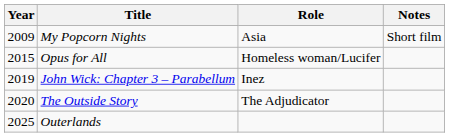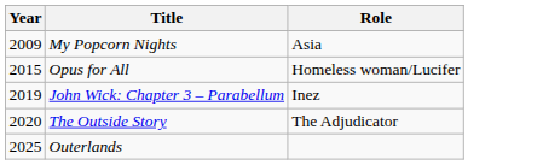- column: Notes | Short film
